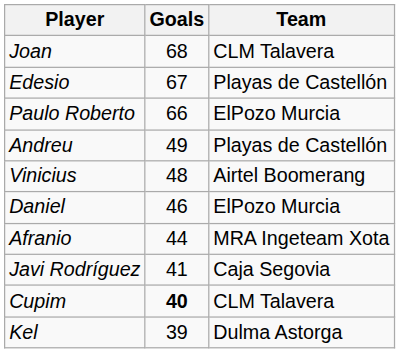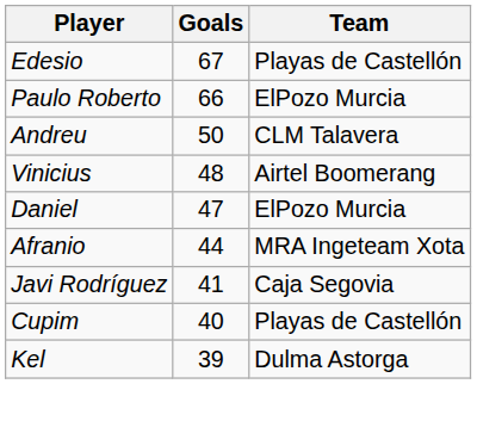- row: Joan | 68 | CLM Talavera
Andreu | Goals: 49 -> 50
Andreu | Team: Playas de Castellón -> CLM Talavera
Daniel | Goals: 46 -> 47
Cupim | Goals: bold -> normal
Cupim | Team: CLM Talavera -> Playas de Castellón
